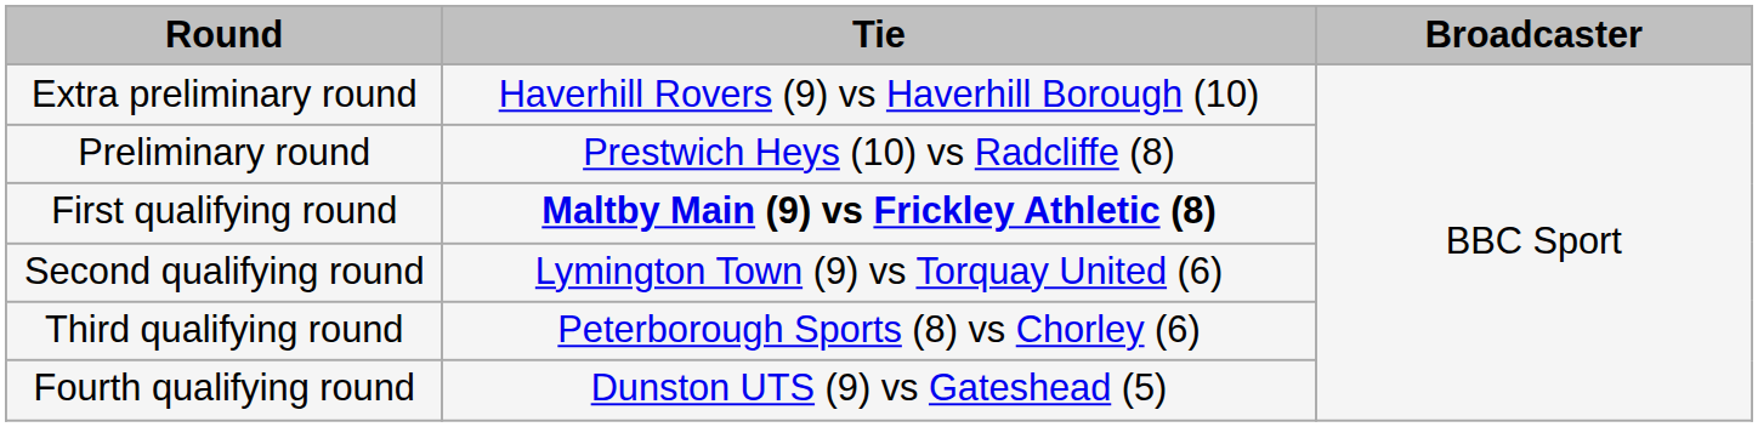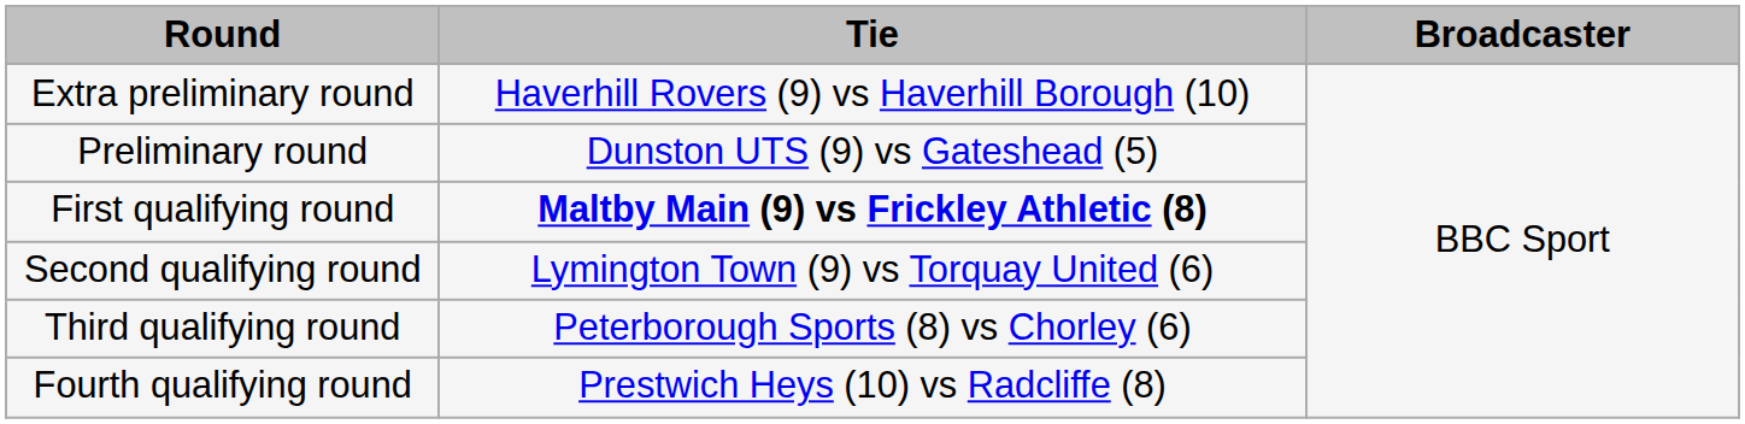Preliminary round | Tie: Prestwich Heys (10) vs Radcliffe (8) -> Dunston UTS (9) vs Gateshead (5)
Fourth qualifying round | Tie: Dunston UTS (9) vs Gateshead (5) -> Prestwich Heys (10) vs Radcliffe (8)
